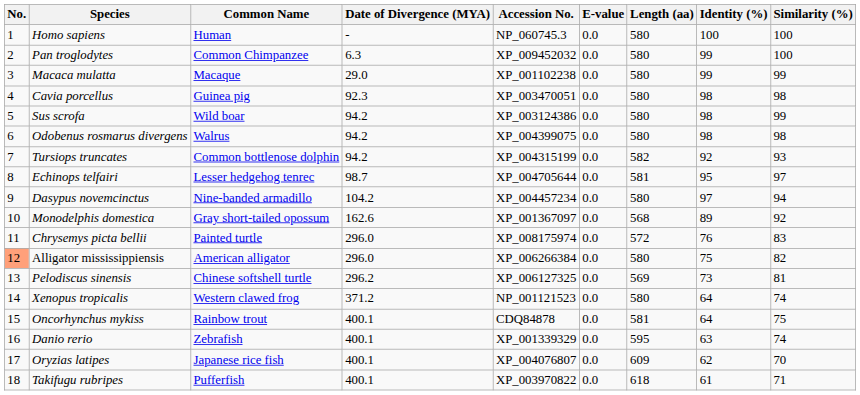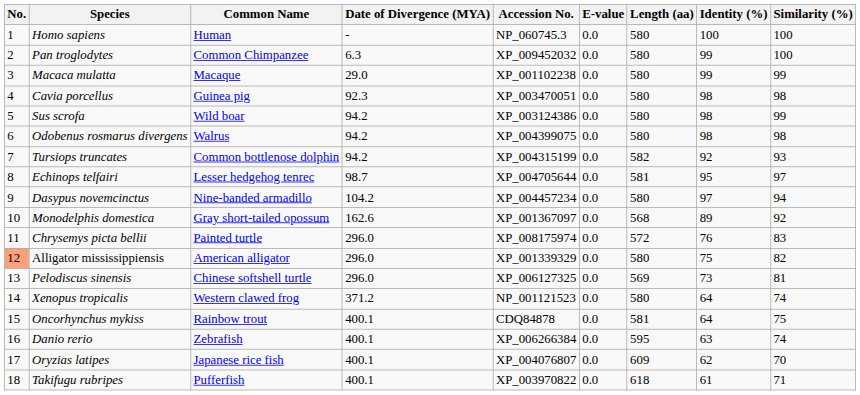Alligator mississippiensis | Accession No.: XP_006266384 -> XP_001339329
Pelodiscus sinensis | Date of Divergence (MYA): 296.2 -> 296.0
Danio rerio | Accession No.: XP_001339329 -> XP_006266384
